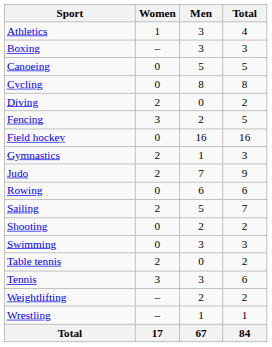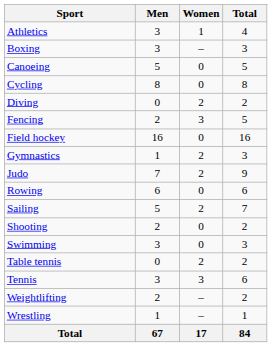columns swapped: Men <-> Women
